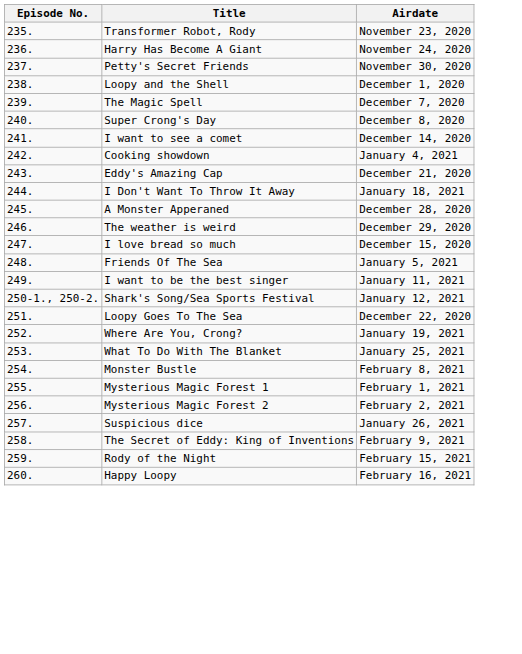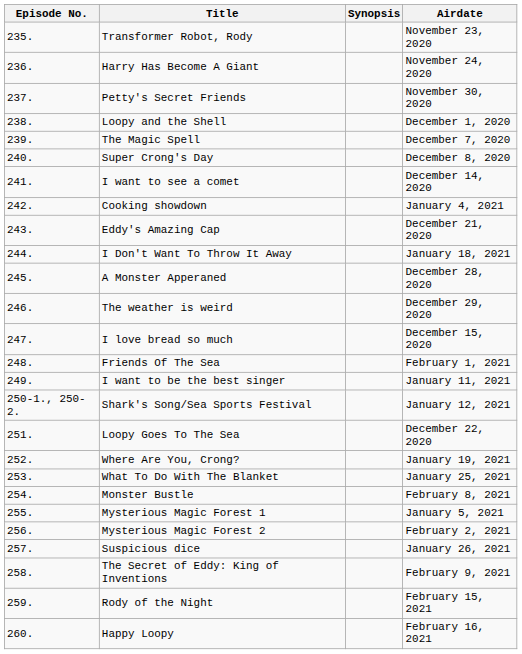+ column: Synopsis
Friends Of The Sea | Airdate: January 5, 2021 -> February 1, 2021
Mysterious Magic Forest 1 | Airdate: February 1, 2021 -> January 5, 2021
